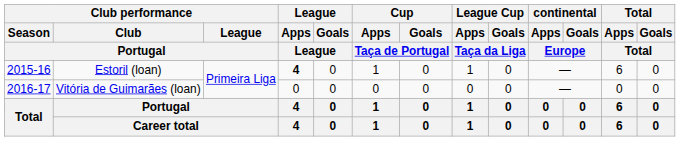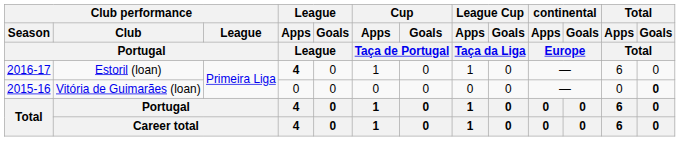Estoril (loan) | Club performance / Season / Portugal: 2015-16 -> 2016-17
Vitória de Guimarães (loan) | Club performance / Season / Portugal: 2016-17 -> 2015-16
Vitória de Guimarães (loan) | Total / Goals / Total: normal -> bold
